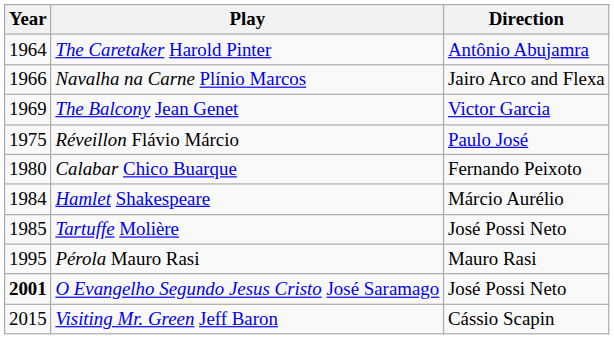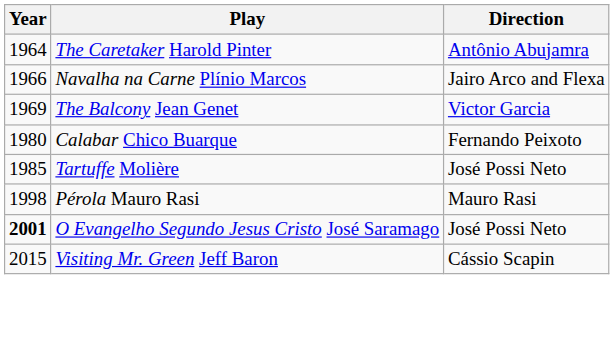- row: 1975 | Réveillon Flávio Márcio | Paulo José
- row: 1984 | Hamlet Shakespeare | Márcio Aurélio
Pérola Mauro Rasi | Year: 1995 -> 1998
